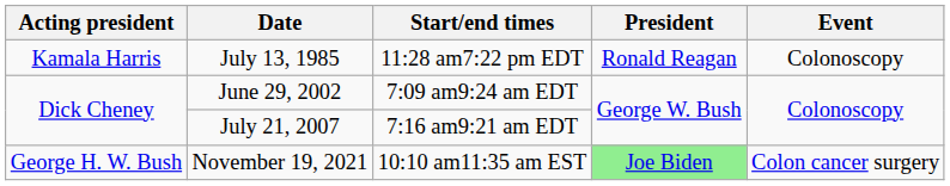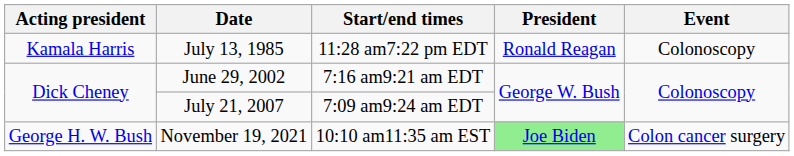June 29, 2002 | Start/end times: 7:09 am9:24 am EDT -> 7:16 am9:21 am EDT
July 21, 2007 | Start/end times: 7:16 am9:21 am EDT -> 7:09 am9:24 am EDT
